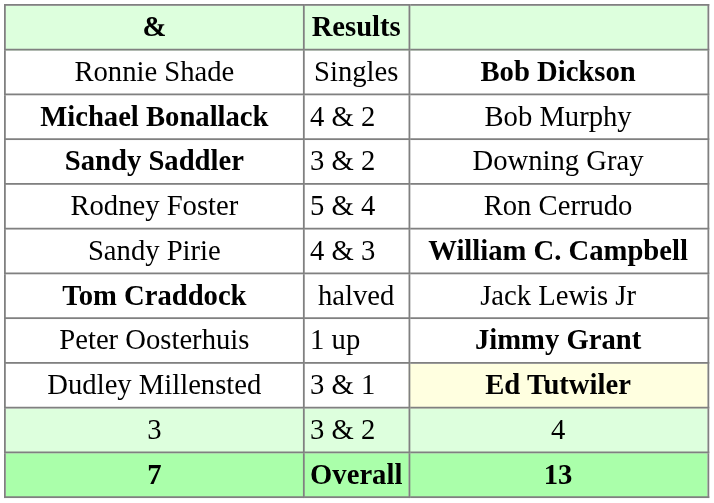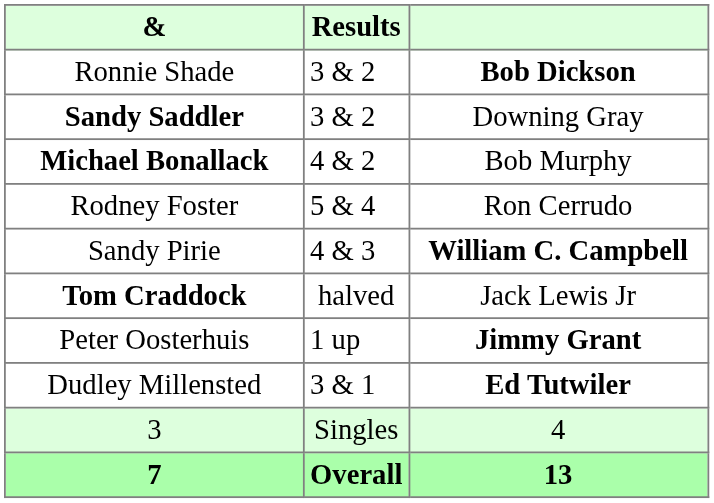Ronnie Shade | Results: Singles -> 3 & 2
rows swapped: Michael Bonallack <-> Sandy Saddler
Dudley Millensted | column 3: lightyellow background -> no background
3 | Results: 3 & 2 -> Singles
